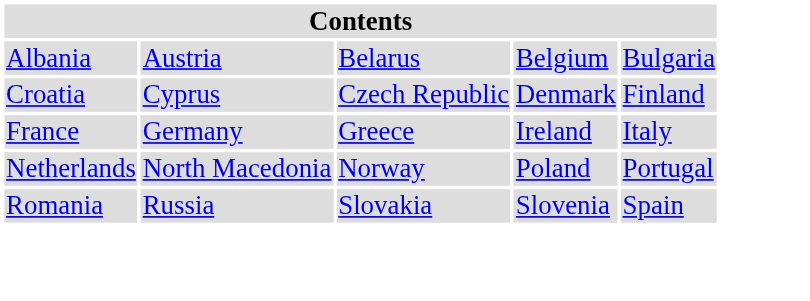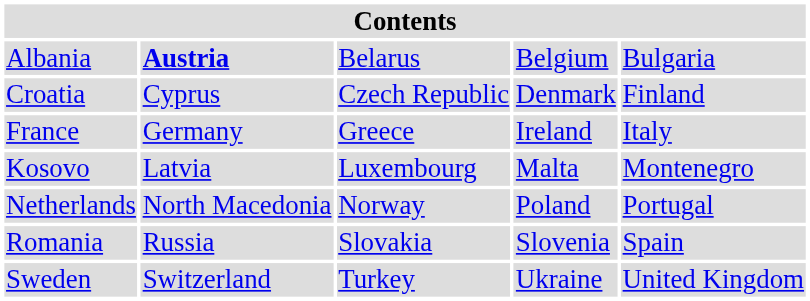Albania | column 2: normal -> bold
+ row: Kosovo | Latvia | Luxembourg | Malta | Montenegro
+ row: Sweden | Switzerland | Turkey | Ukraine | United Kingdom
